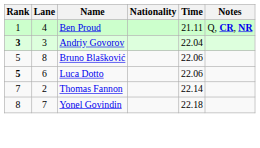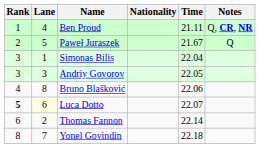+ row: 2 | 5 | Paweł Juraszek | 21.67 | Q
+ row: 3 | 1 | Simonas Bilis | 22.04
Andriy Govorov | Rank: bold -> normal
Andriy Govorov | Time: 22.04 -> 22.05
Bruno Blašković | Rank: 5 -> 4
Luca Dotto | Lane: no background -> lightyellow background
Luca Dotto | Time: 22.06 -> 22.07
Thomas Fannon | Rank: 7 -> 6
